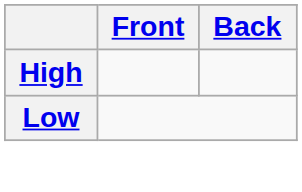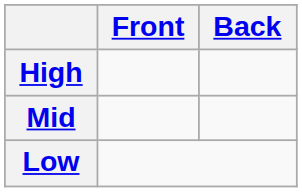+ row: Mid
